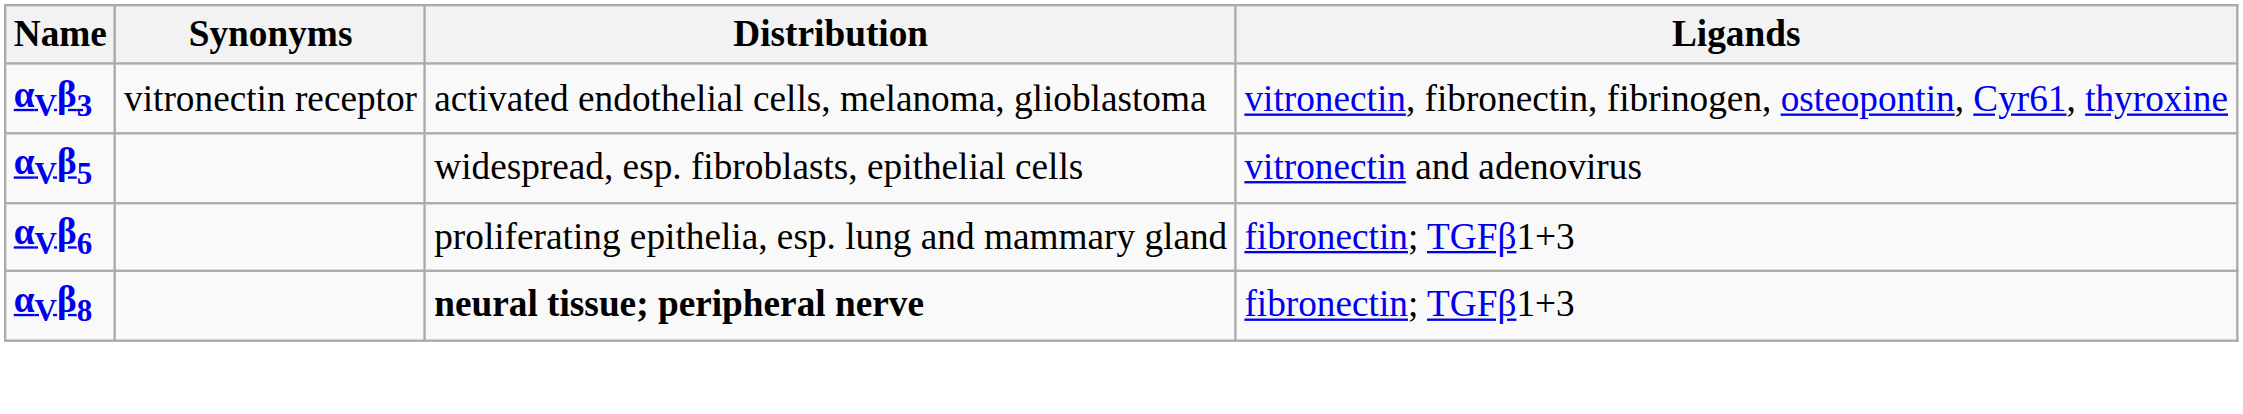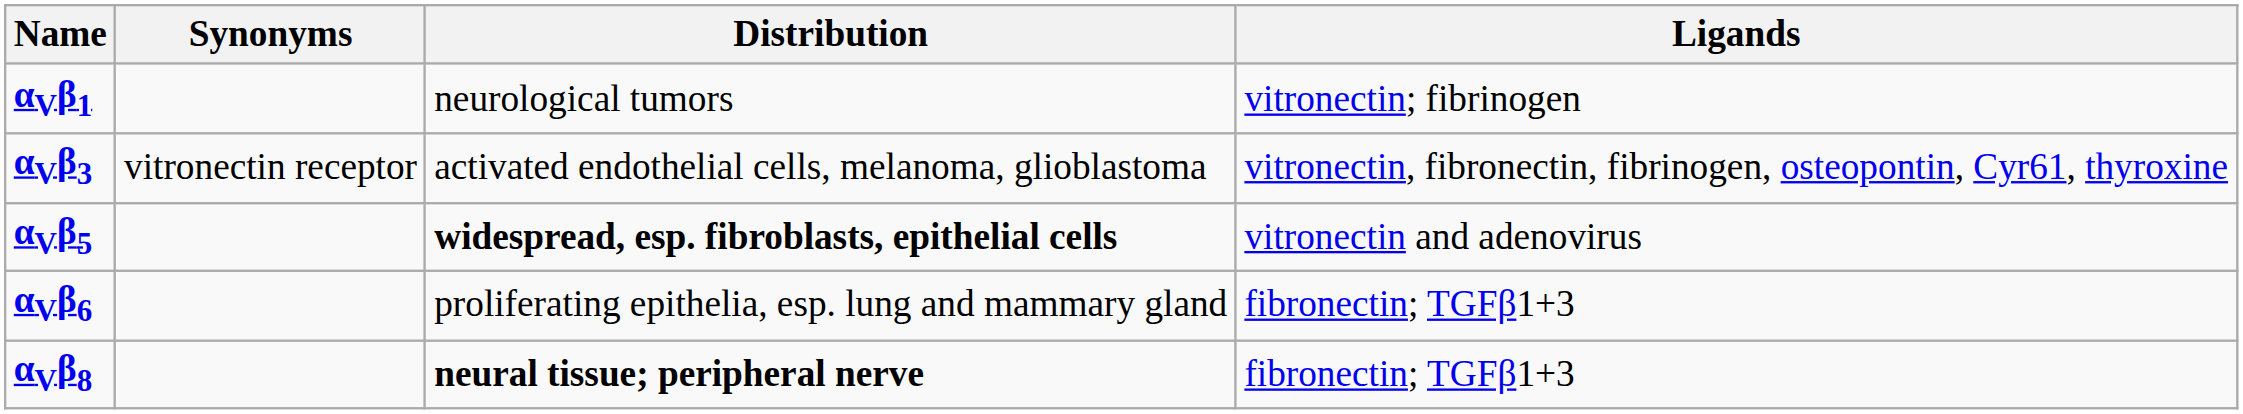+ row: αVβ1 | neurological tumors | vitronectin; fibrinogen
αVβ5 | Distribution: normal -> bold
